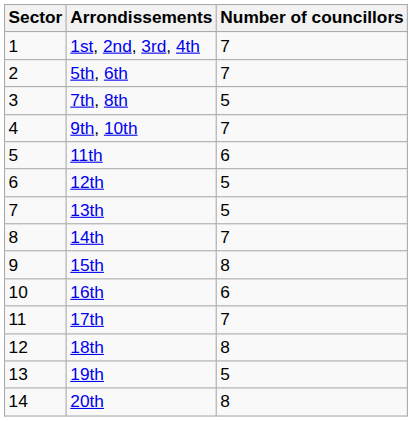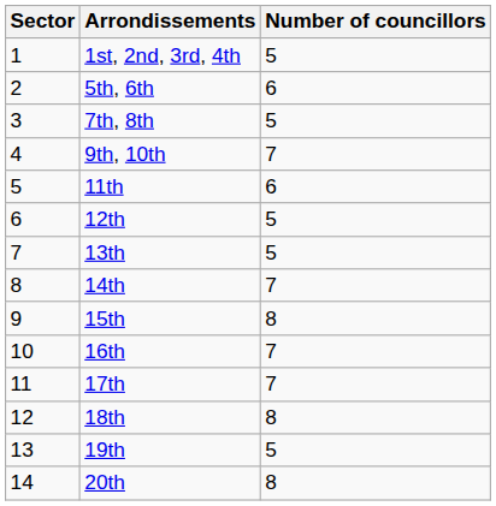1st, 2nd, 3rd, 4th | Number of councillors: 7 -> 5
5th, 6th | Number of councillors: 7 -> 6
16th | Number of councillors: 6 -> 7
